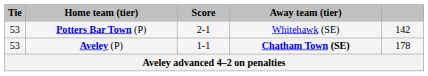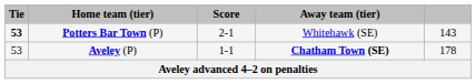Potters Bar Town (P) | Tie: normal -> bold
Potters Bar Town (P) | column 5: 142 -> 143
